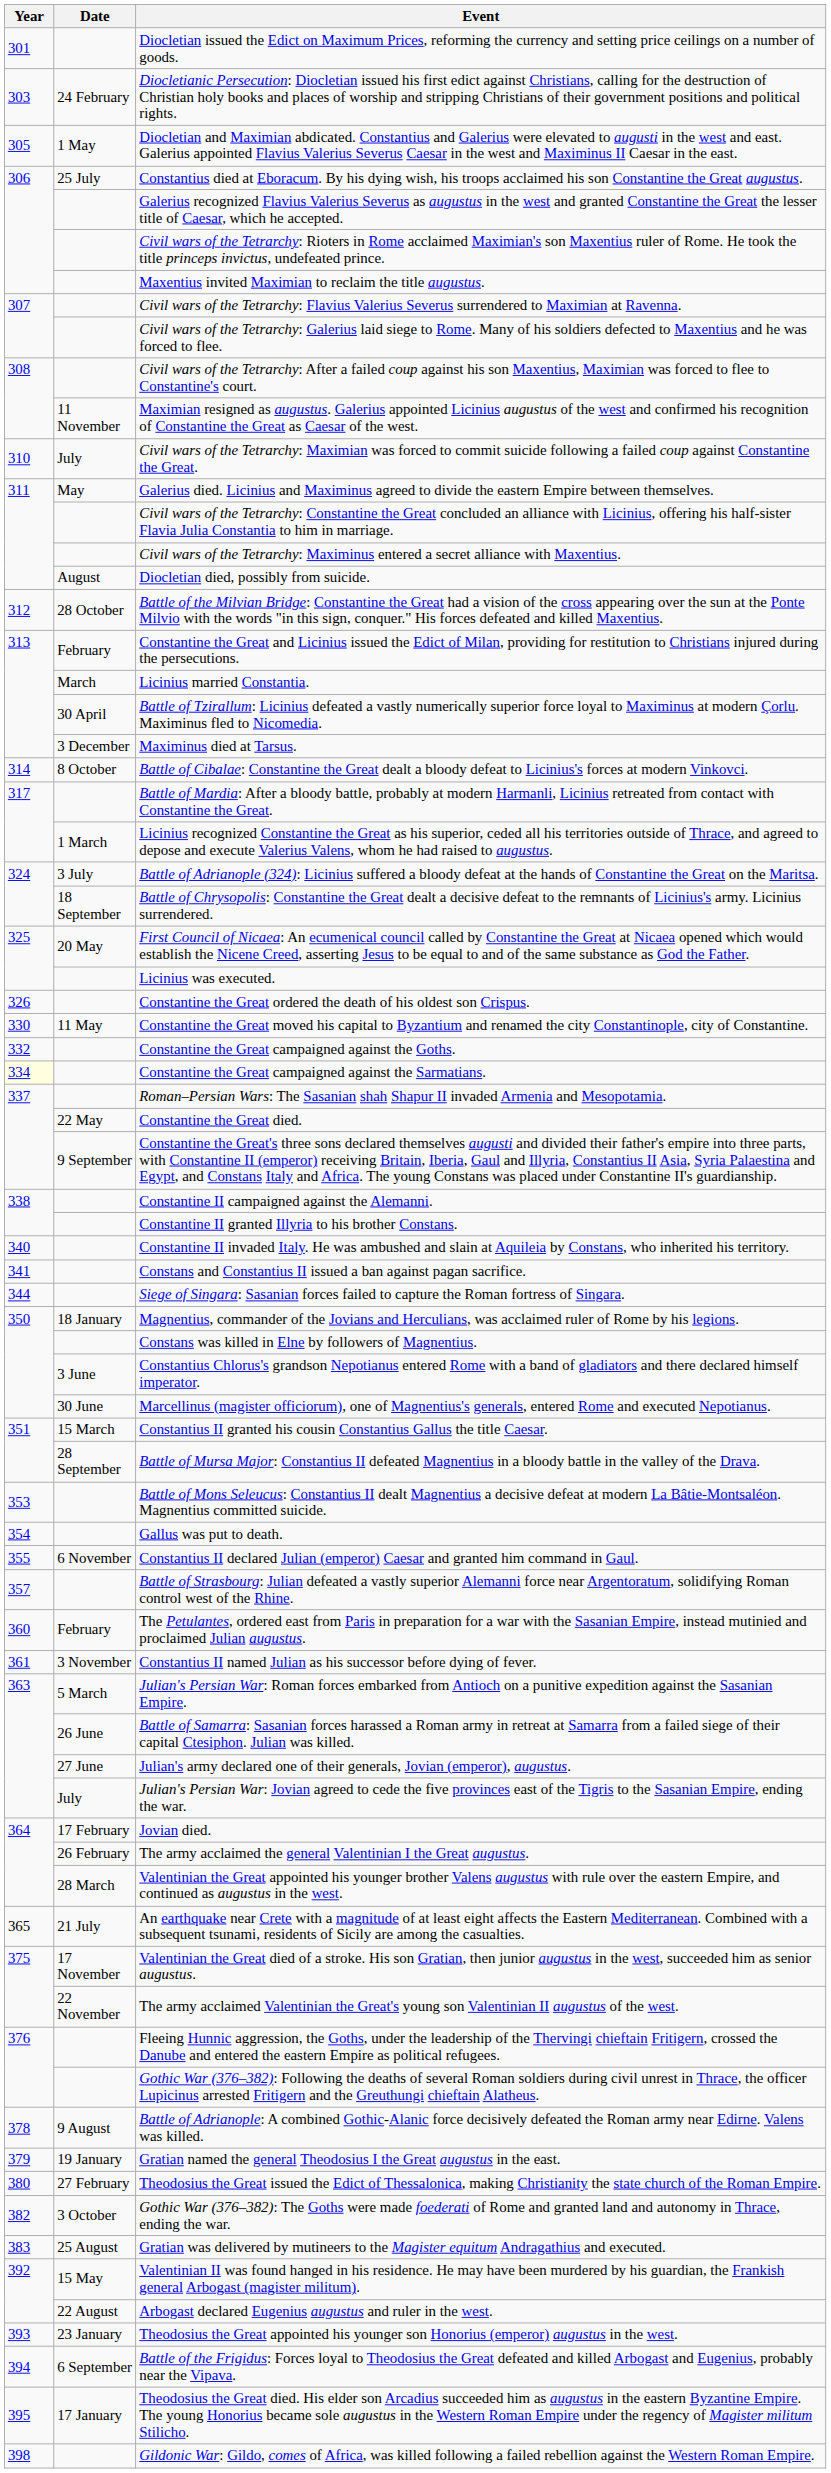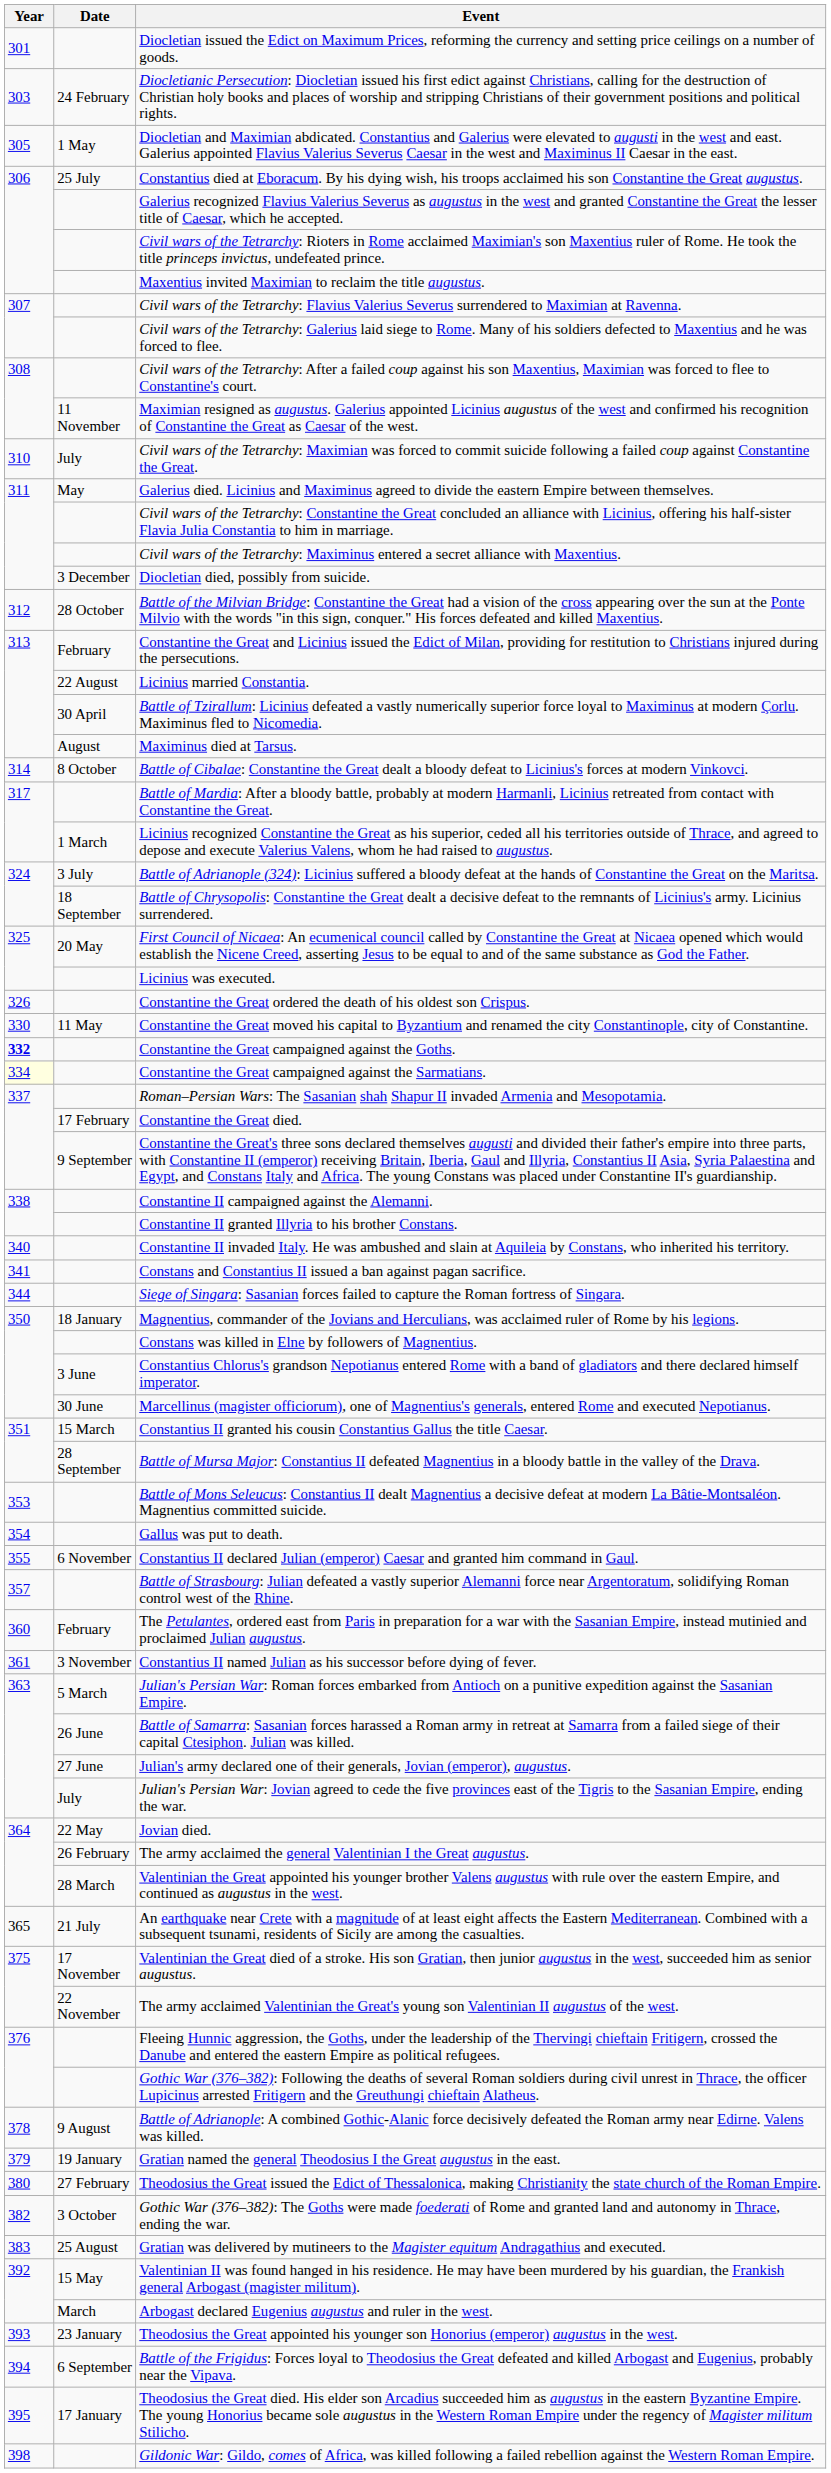Diocletian died, possibly from suicide. | Date: August -> 3 December
Licinius married Constantia. | Date: March -> 22 August
Maximinus died at Tarsus. | Date: 3 December -> August
Constantine the Great campaigned against the Goths. | Year: normal -> bold
Constantine the Great died. | Date: 22 May -> 17 February
Jovian died. | Date: 17 February -> 22 May
Arbogast declared Eugenius augustus and ruler in the west. | Date: 22 August -> March
